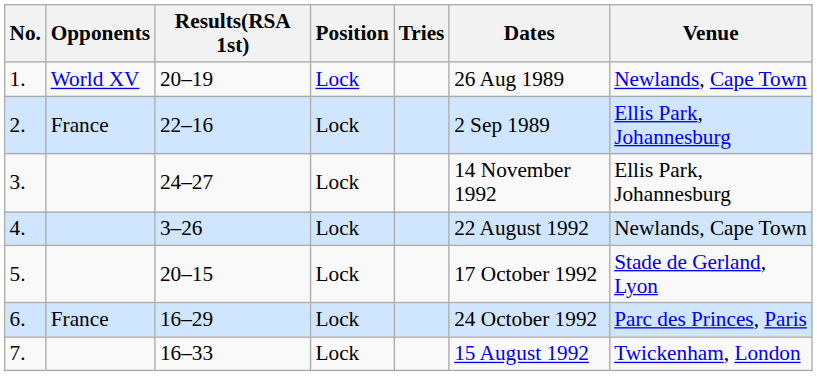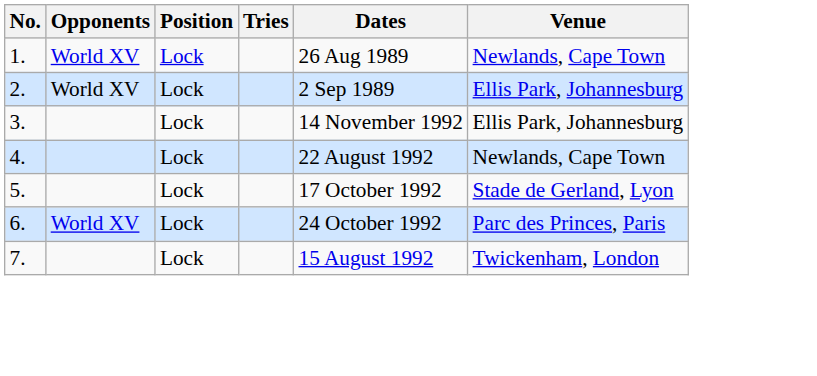- column: Results(RSA 1st) | 20–19 | 22–16 | 24–27 | 3–26 | 20–15 | 16–29 | 16–33
2. | Opponents: France -> World XV
6. | Opponents: France -> World XV
